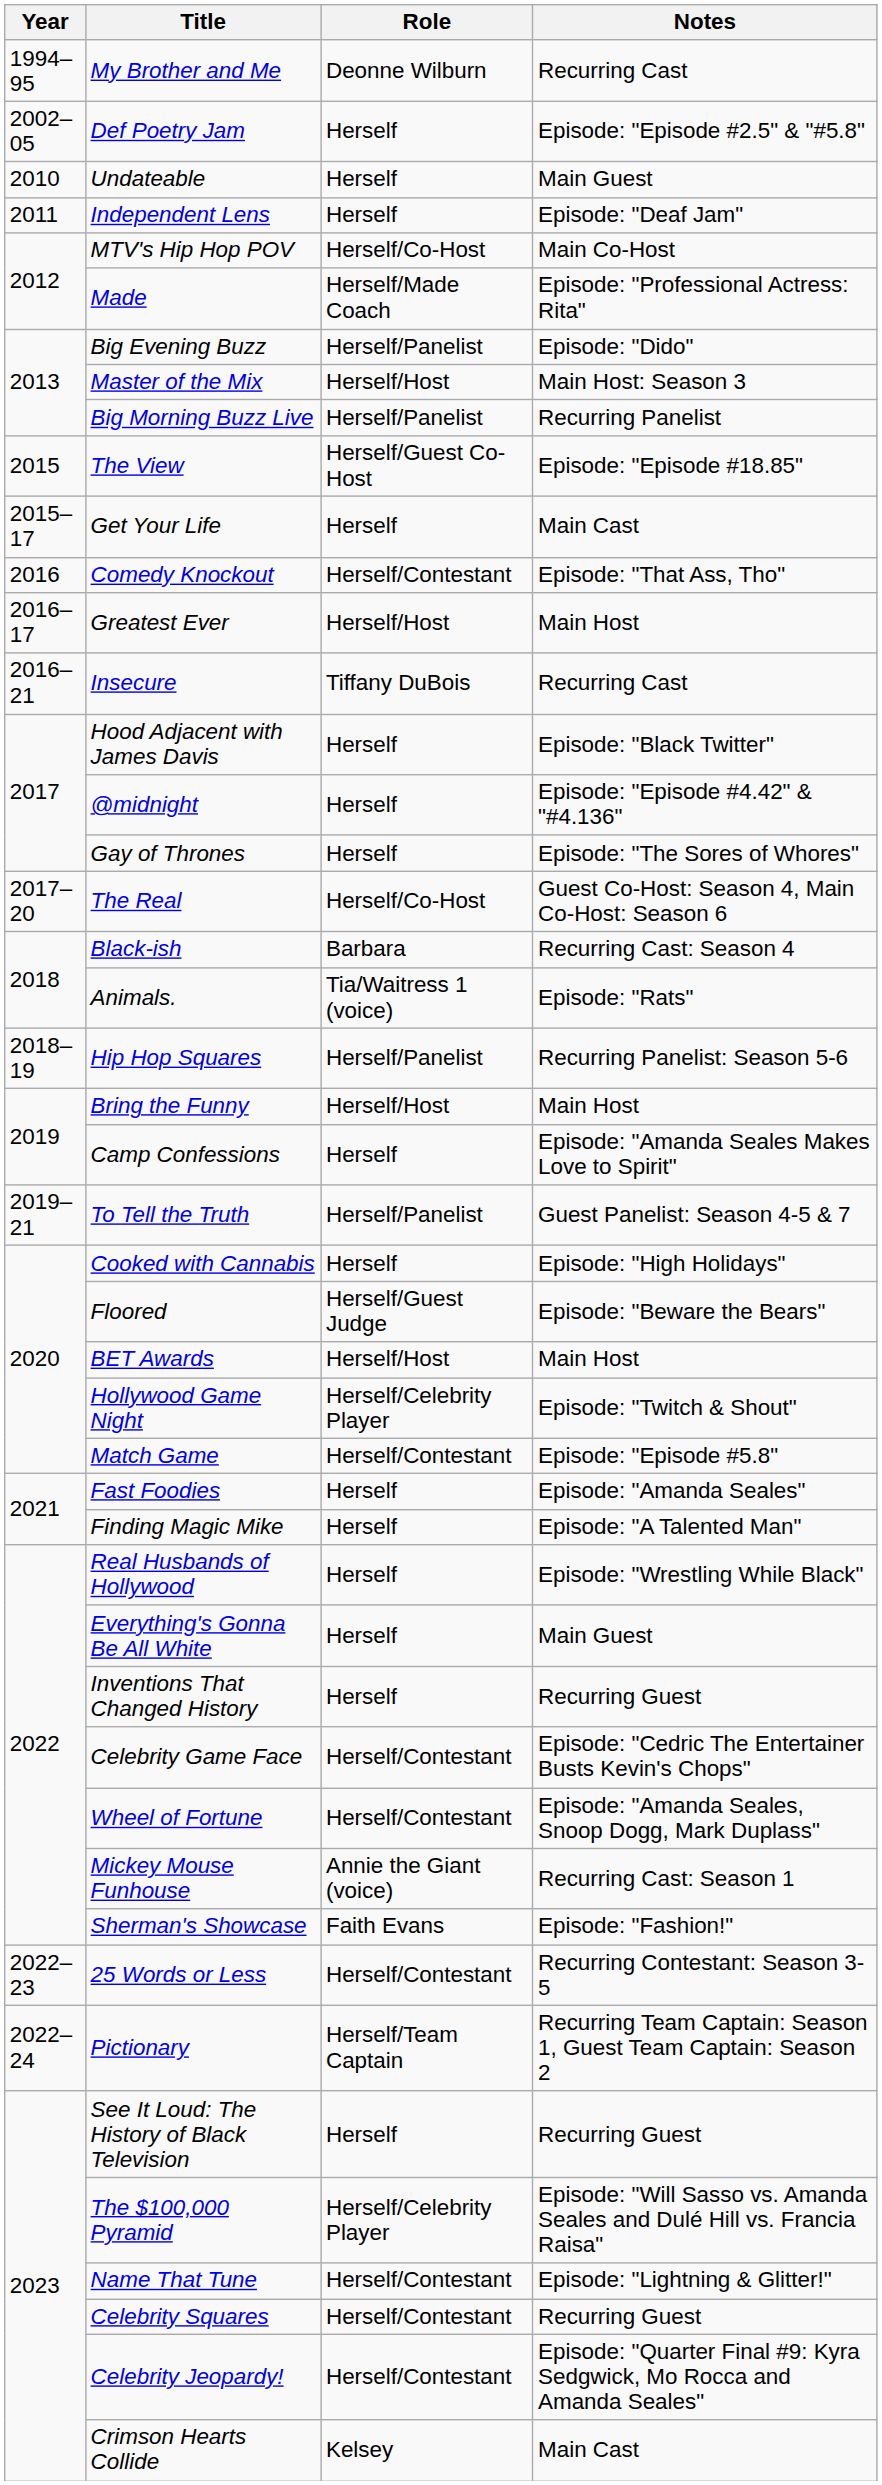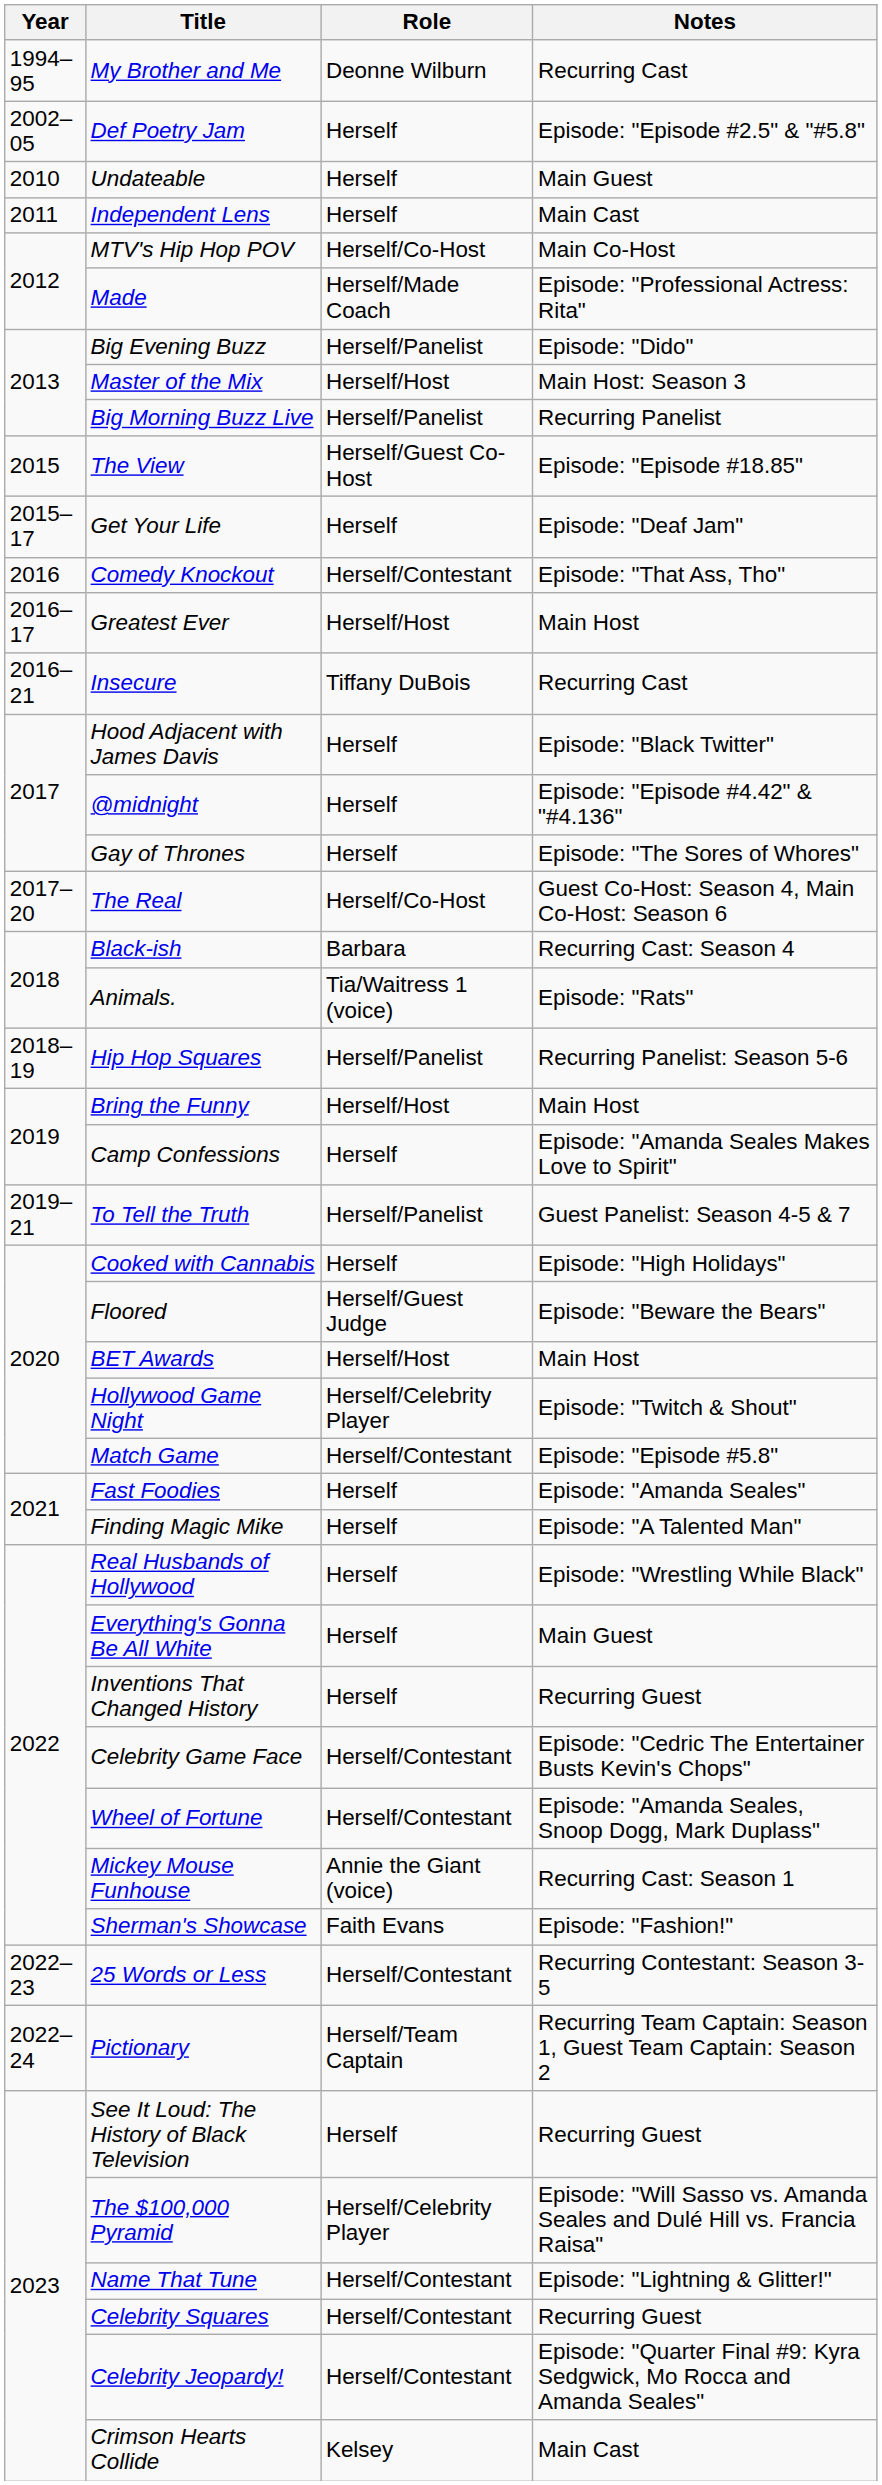Independent Lens | Notes: Episode: "Deaf Jam" -> Main Cast
Get Your Life | Notes: Main Cast -> Episode: "Deaf Jam"
